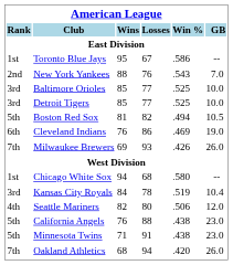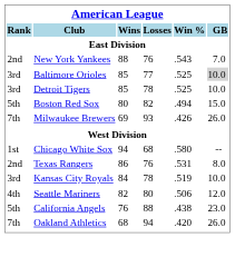- row: 1st | Toronto Blue Jays | 95 | 67 | .586 | --
Baltimore Orioles | GB: no background -> lightgrey background
Detroit Tigers | Losses: 77 -> 78
Boston Red Sox | Wins: 81 -> 80
Boston Red Sox | GB: 10.5 -> 15.0
- row: 6th | Cleveland Indians | 76 | 86 | .469 | 19.0
+ row: 2nd | Texas Rangers | 86 | 76 | .531 | 8.0
Kansas City Royals | GB: 10.4 -> 10.0
- row: 5th | Minnesota Twins | 71 | 91 | .438 | 23.0
